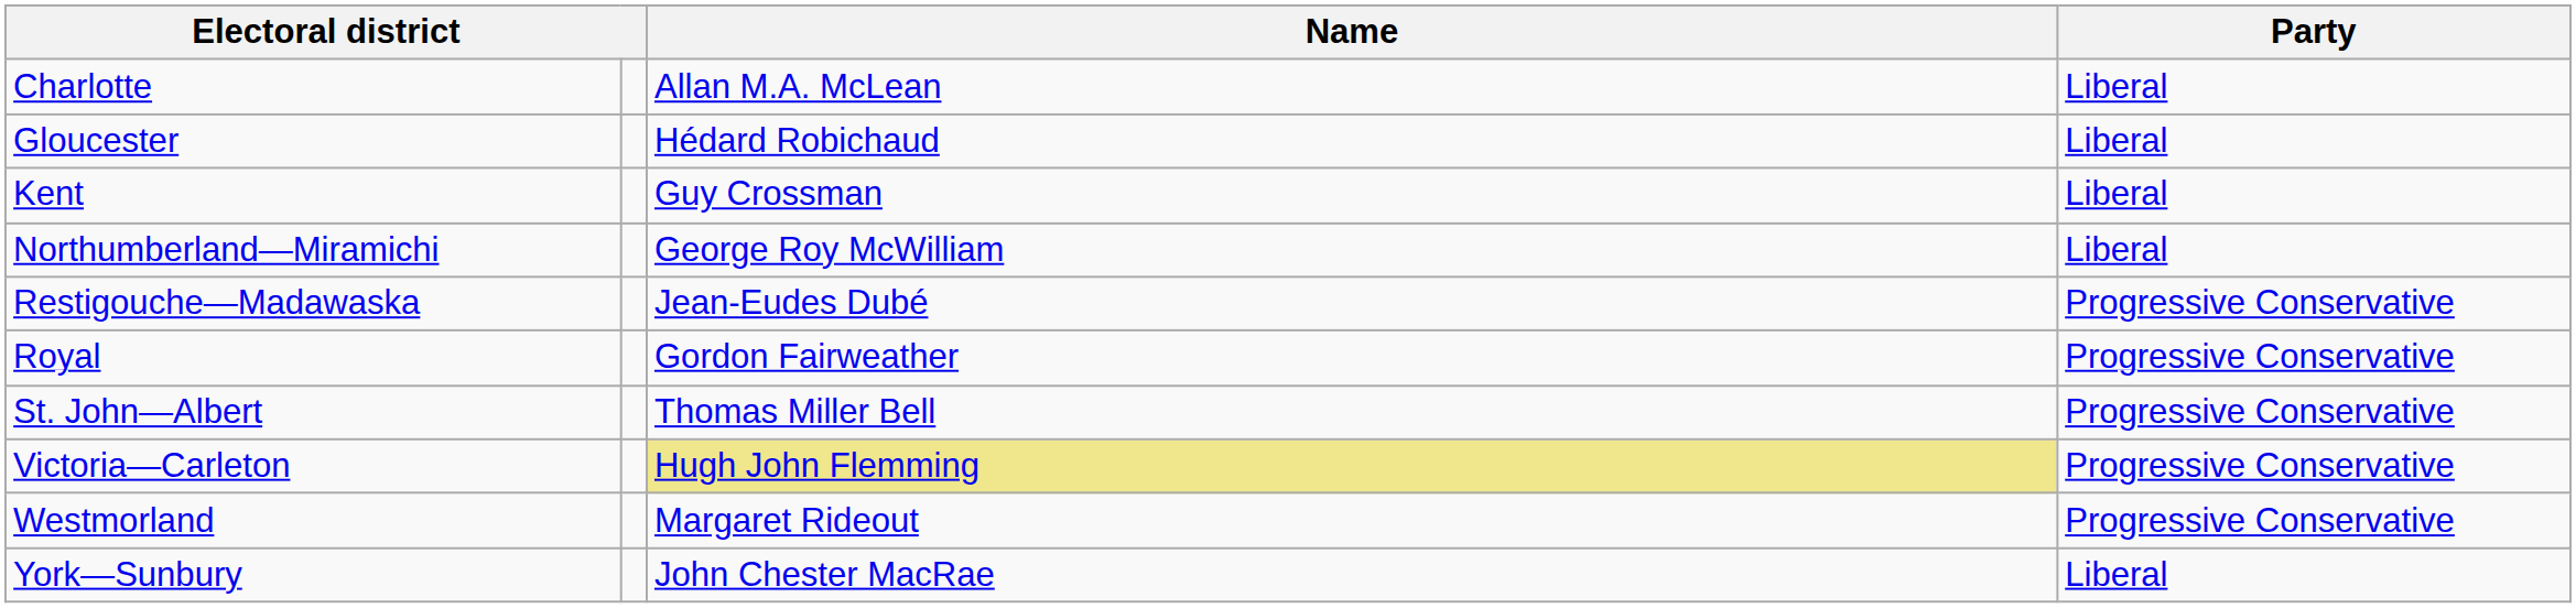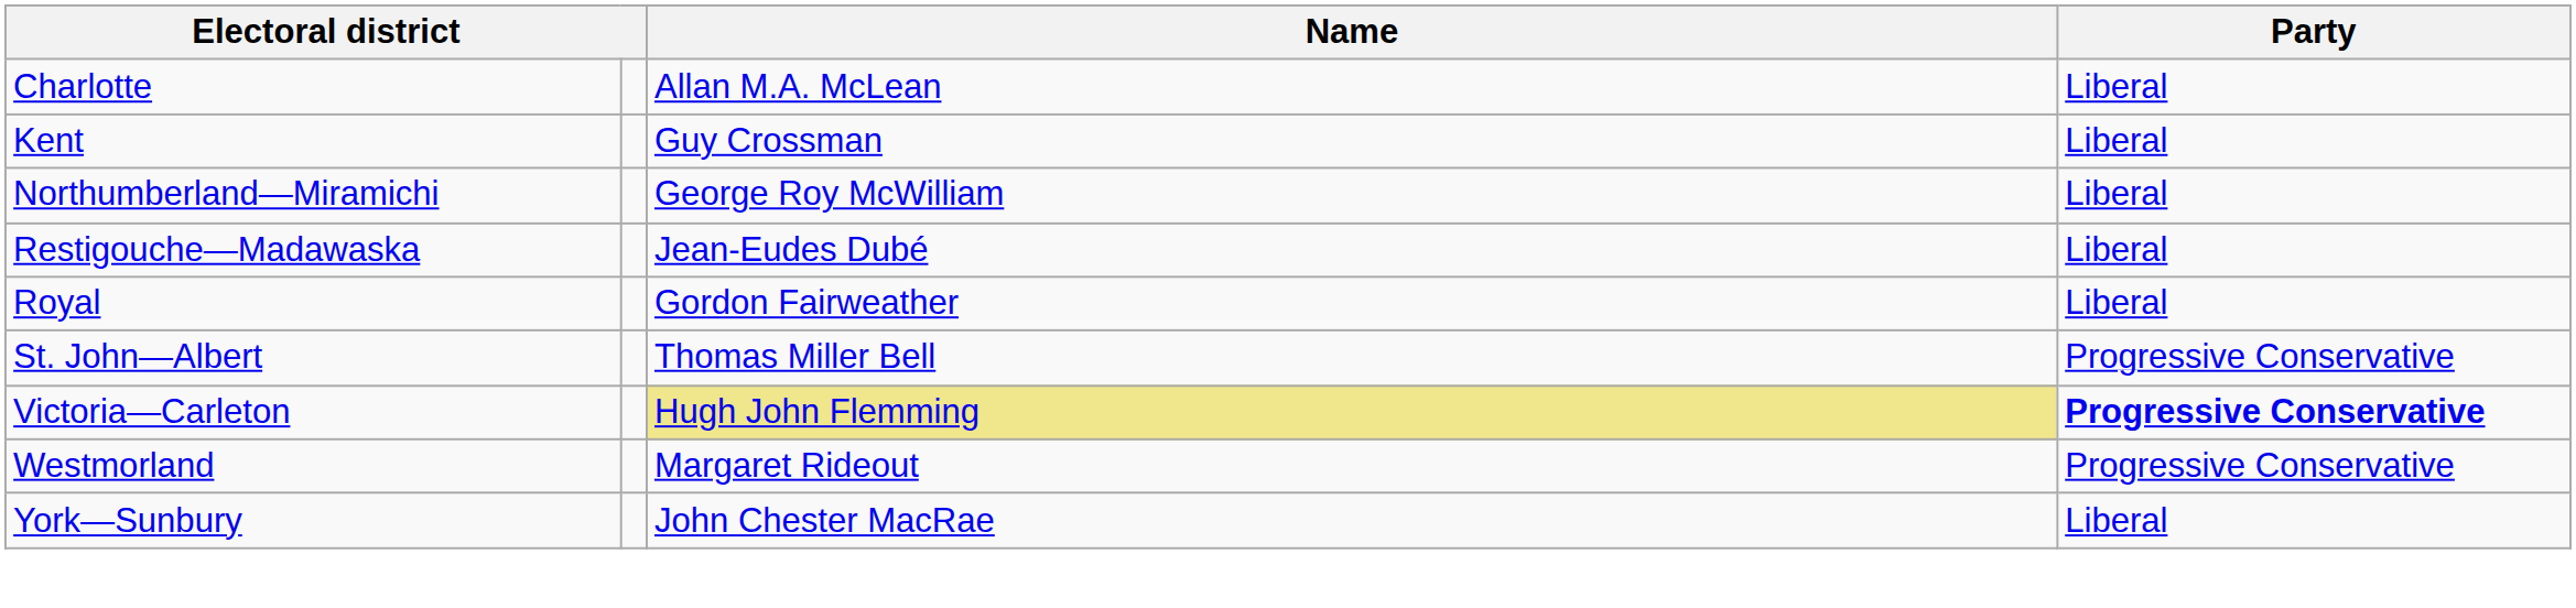- row: Gloucester | Hédard Robichaud | Liberal
Restigouche—Madawaska | Party: Progressive Conservative -> Liberal
Royal | Party: Progressive Conservative -> Liberal
Victoria—Carleton | Party: normal -> bold
